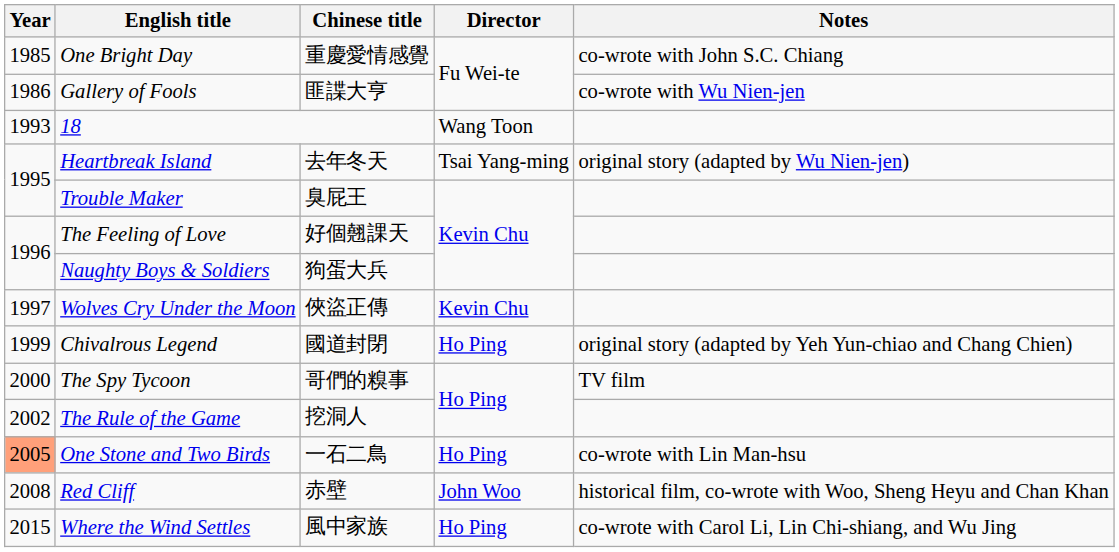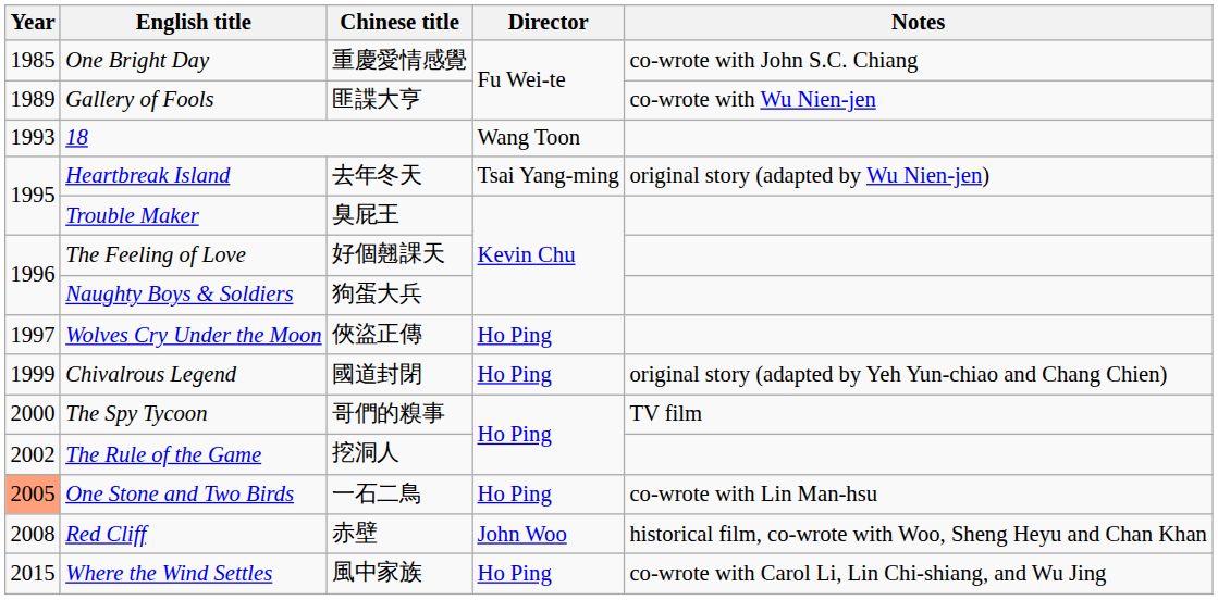Gallery of Fools | Year: 1986 -> 1989
Wolves Cry Under the Moon | Director: Kevin Chu -> Ho Ping
